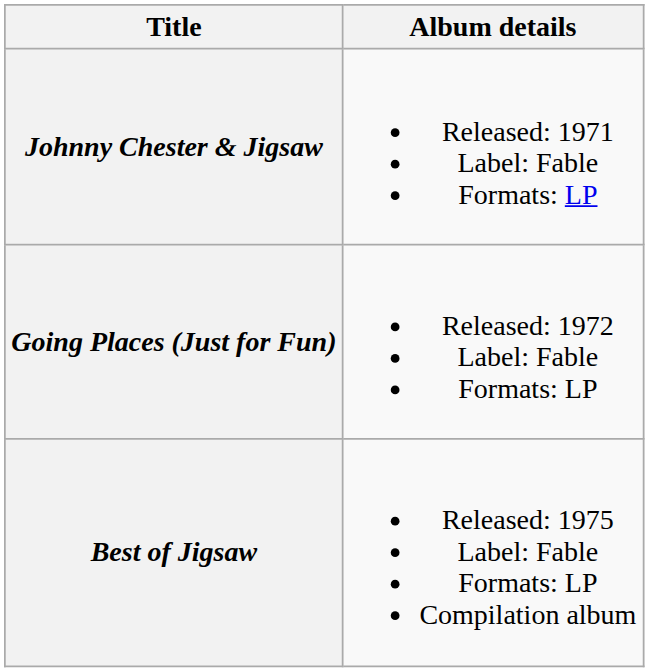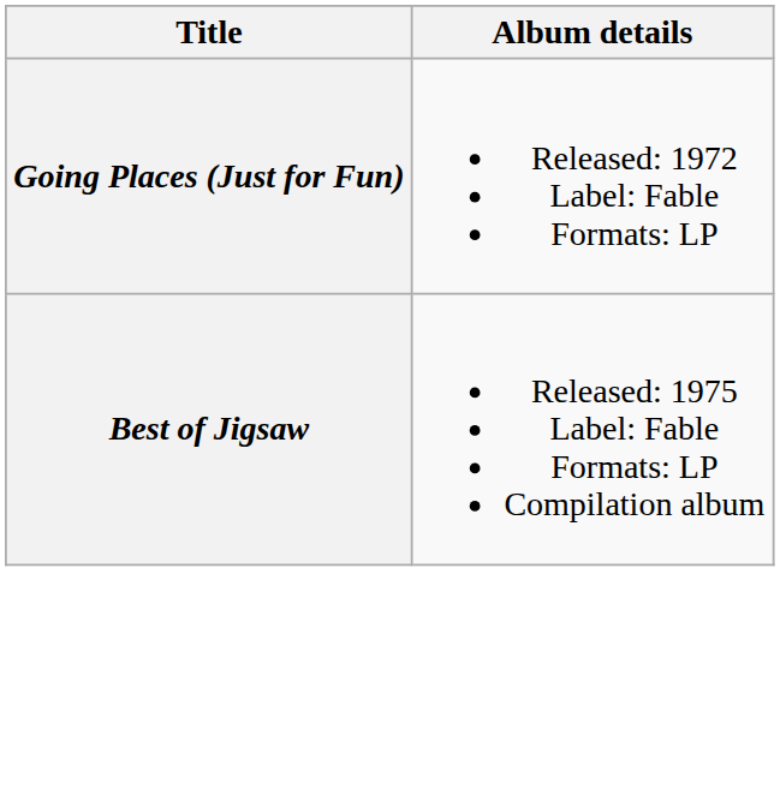- row: Johnny Chester & Jigsaw | Released: 1971 Label: Fable Formats: LP
